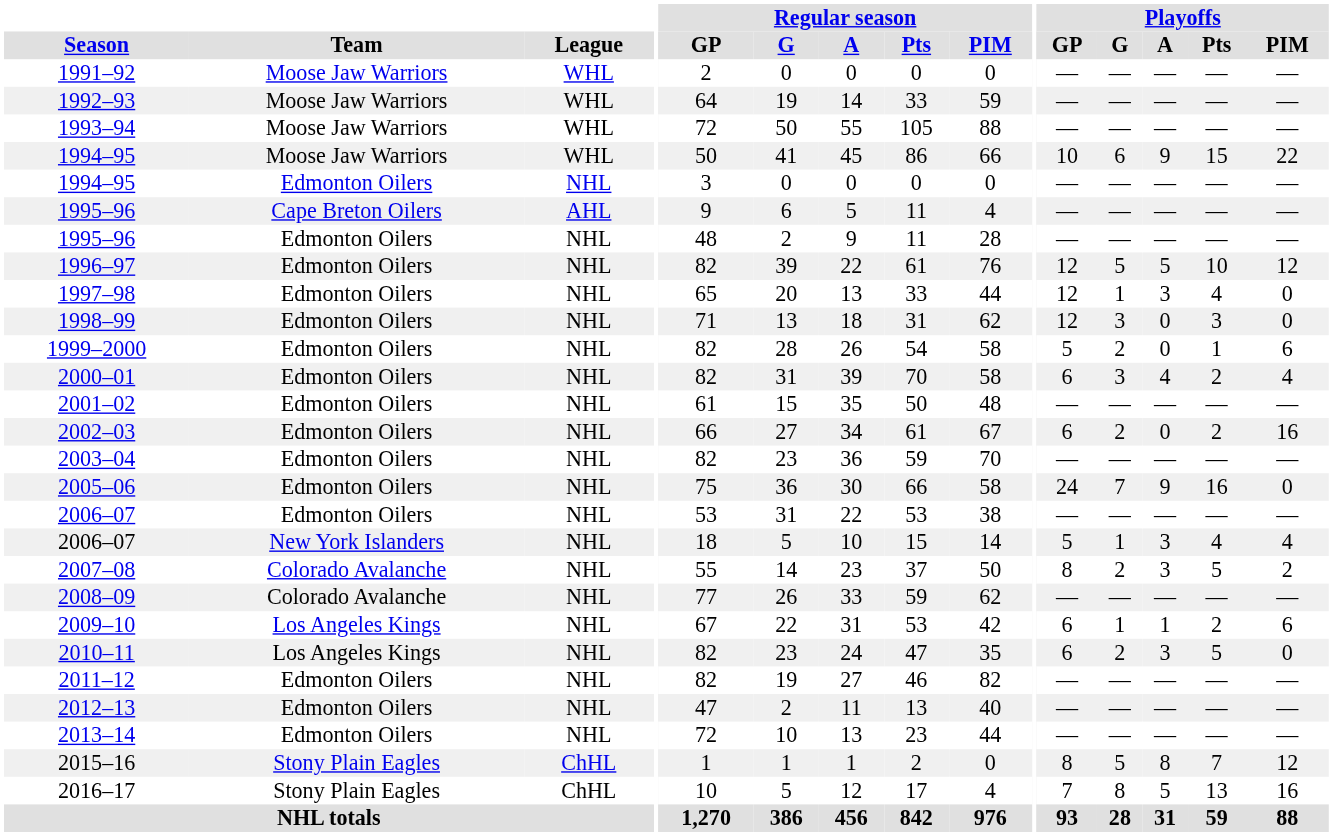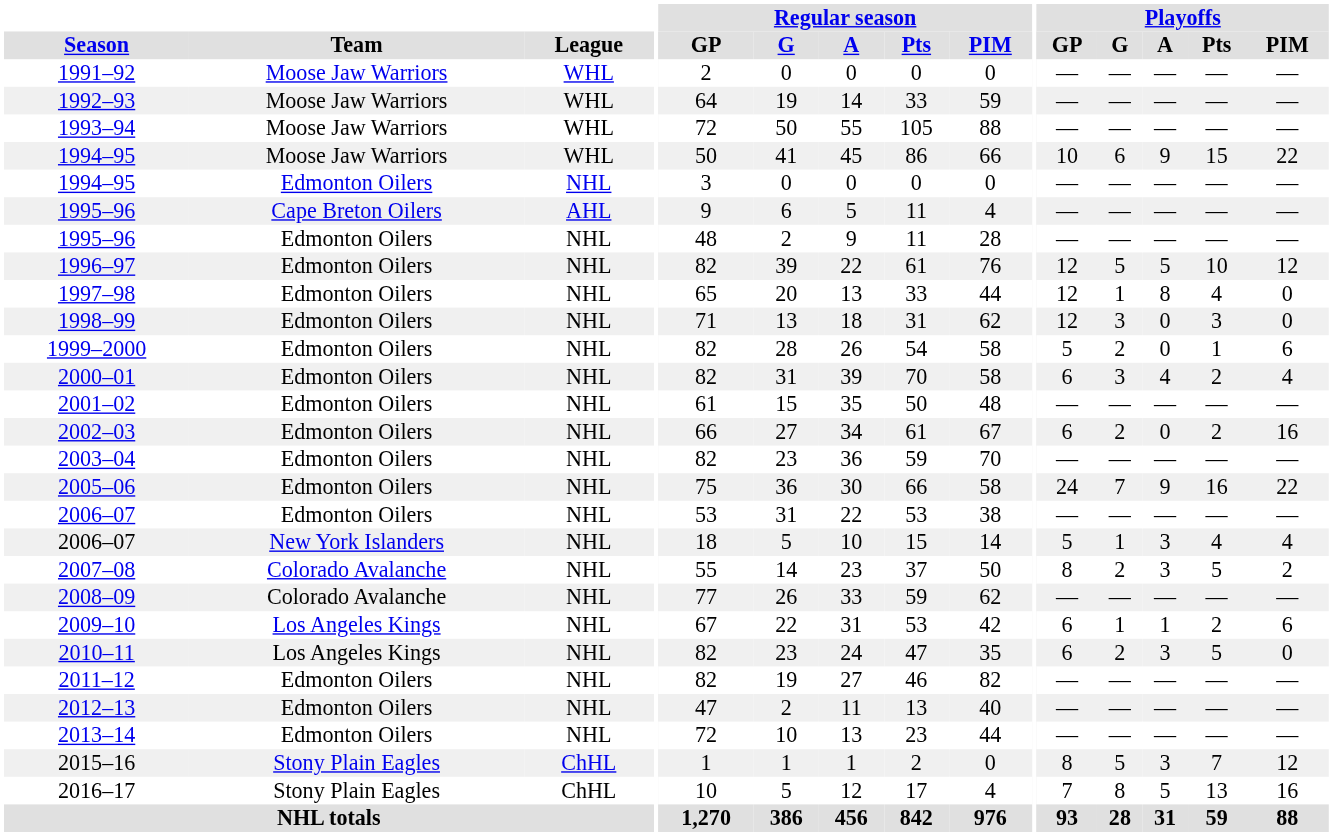1997–98 | Playoffs / A: 3 -> 8
2005–06 | Playoffs / PIM: 0 -> 22
2015–16 | Playoffs / A: 8 -> 3
